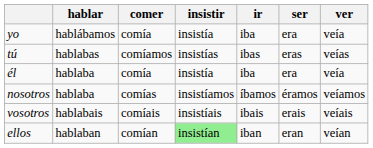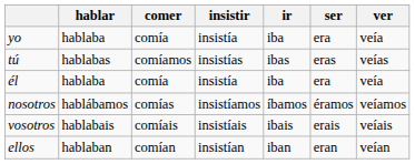yo | hablar: hablábamos -> hablaba
nosotros | hablar: hablaba -> hablábamos
ellos | insistir: lightgreen background -> no background
